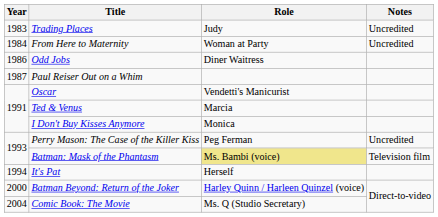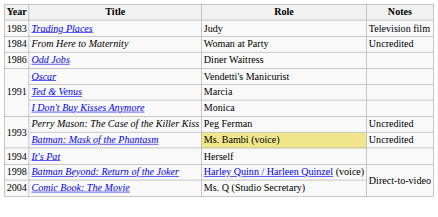Trading Places | Notes: Uncredited -> Television film
- row: 1987 | Paul Reiser Out on a Whim
Batman: Mask of the Phantasm | Notes: Television film -> Uncredited
Batman Beyond: Return of the Joker | Year: 2000 -> 1998
